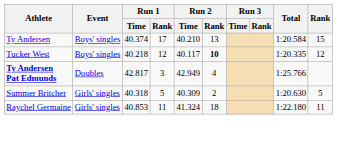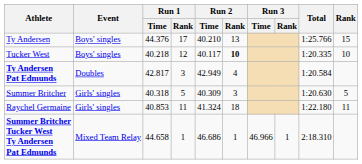Ty Andersen | Run 1 / Time: 40.374 -> 44.376
Ty Andersen | Total: 1:20.584 -> 1:25.766
Tucker West | Rank: 12 -> 10
Ty Andersen Pat Edmunds | Total: 1:25.766 -> 1:20.584
Summer Britcher | Run 2 / Rank: 2 -> 3
+ row: Summer Britcher Tucker West Ty Andersen Pat Edmunds | Mixed Team Relay | 44.658 | 1 | 46.686 | 1 | 46.966 | 1 | 2:18.310
